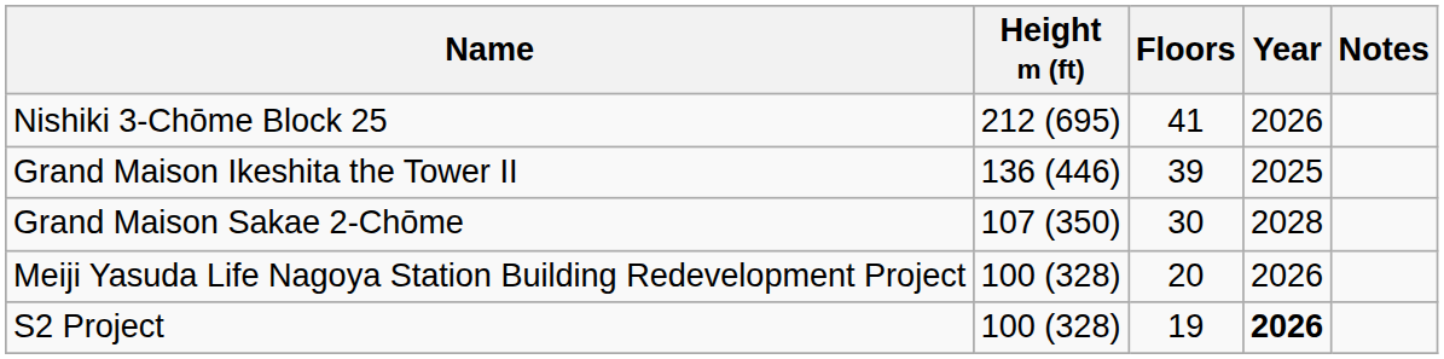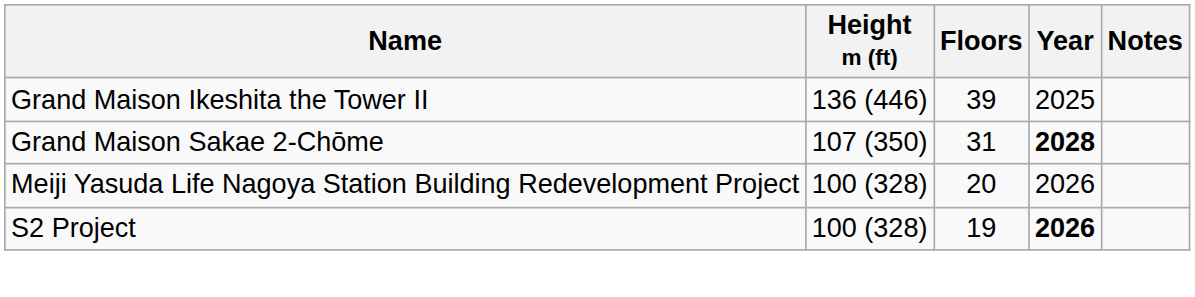- row: Nishiki 3-Chōme Block 25 | 212 (695) | 41 | 2026
Grand Maison Sakae 2-Chōme | Floors: 30 -> 31
Grand Maison Sakae 2-Chōme | Year: normal -> bold
